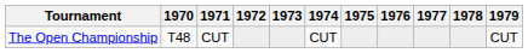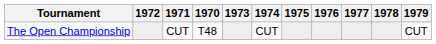columns swapped: 1970 <-> 1972
